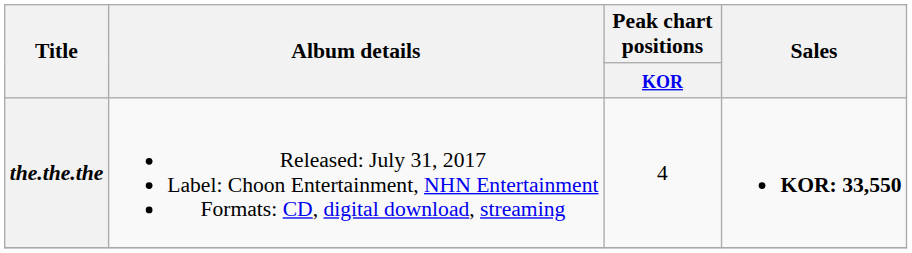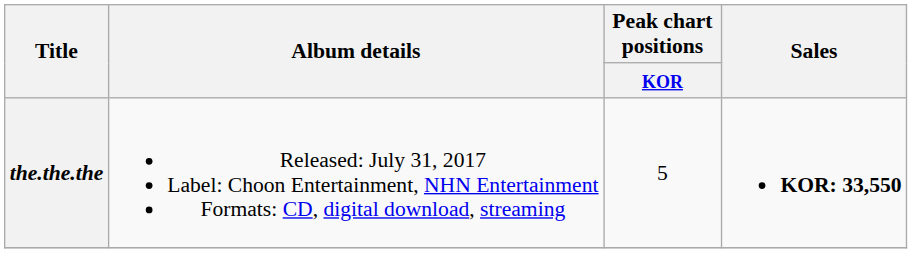the.the.the | Peak chart positions / KOR: 4 -> 5
